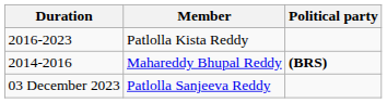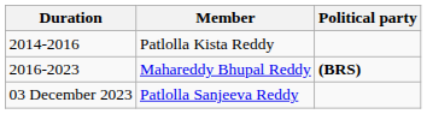Patlolla Kista Reddy | Duration: 2016-2023 -> 2014-2016
Mahareddy Bhupal Reddy | Duration: 2014-2016 -> 2016-2023
